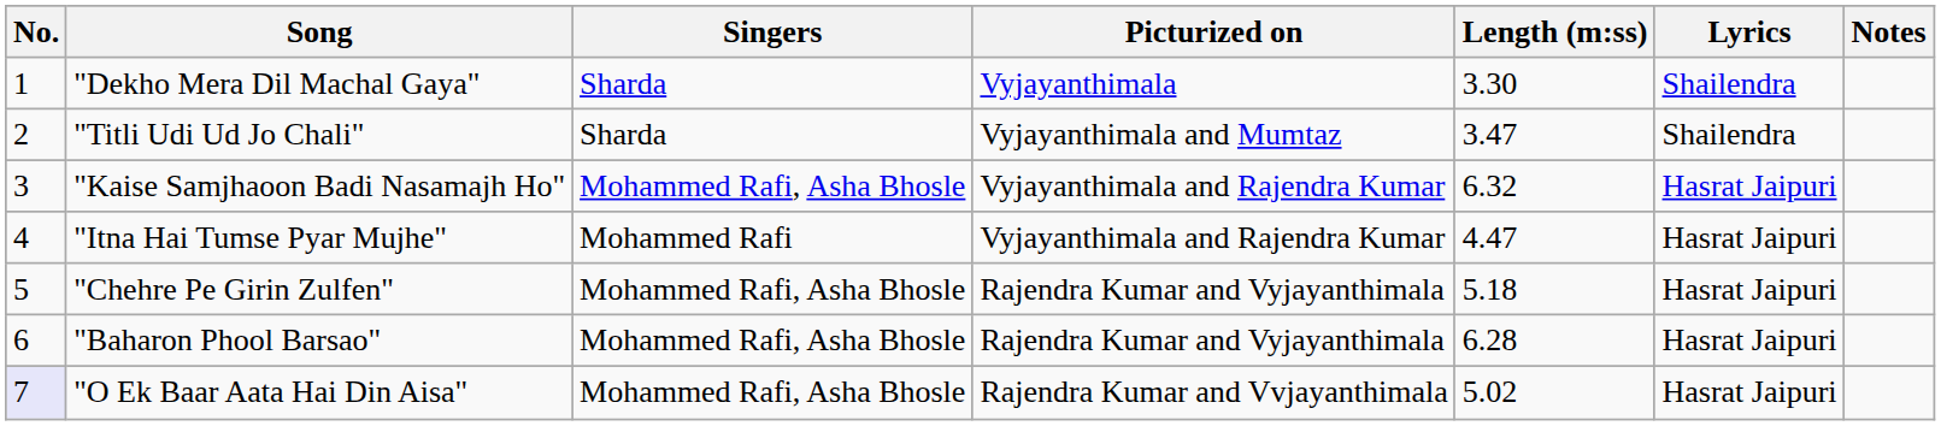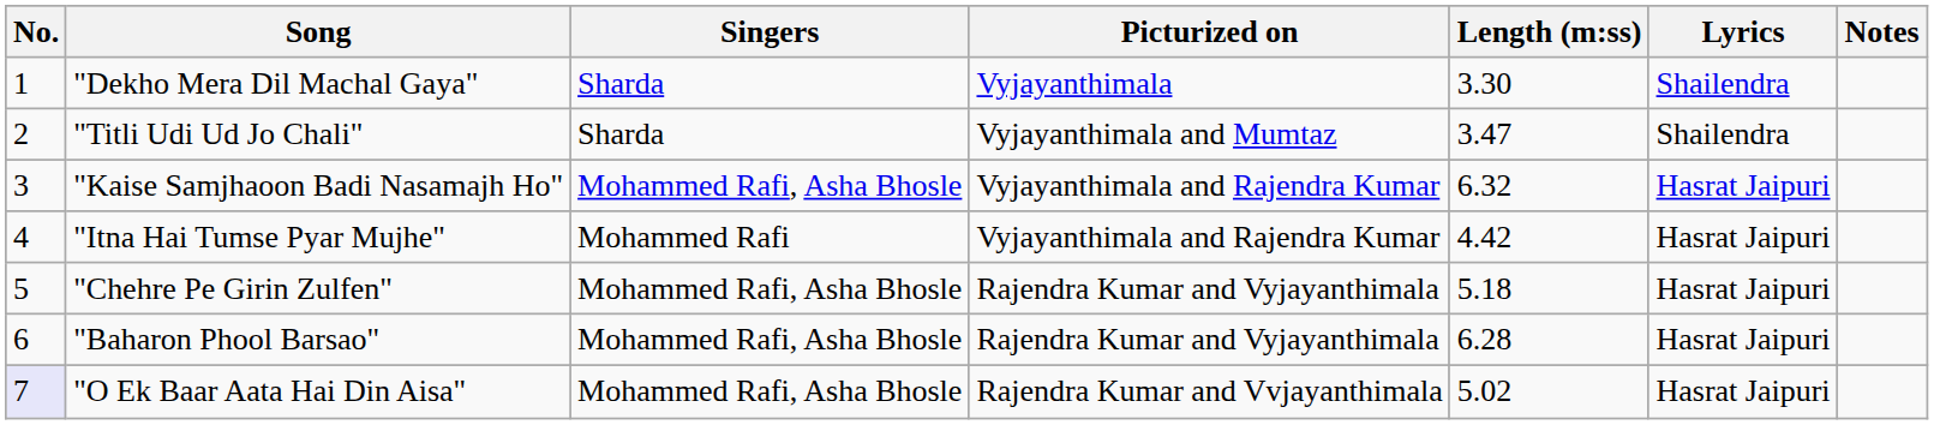"Itna Hai Tumse Pyar Mujhe" | Length (m:ss): 4.47 -> 4.42
